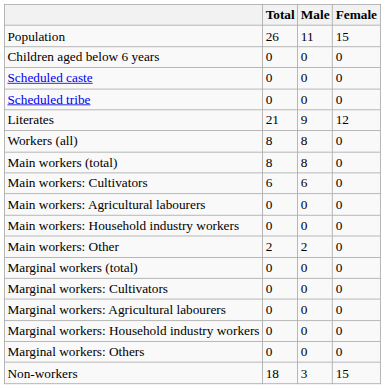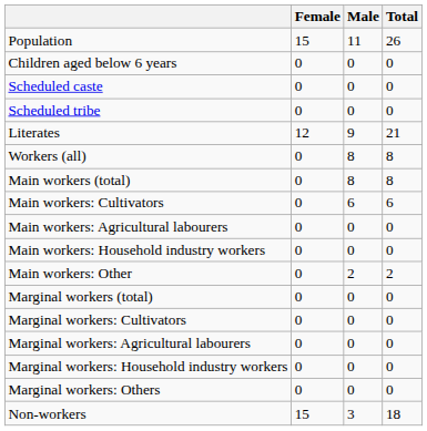columns swapped: Total <-> Female
